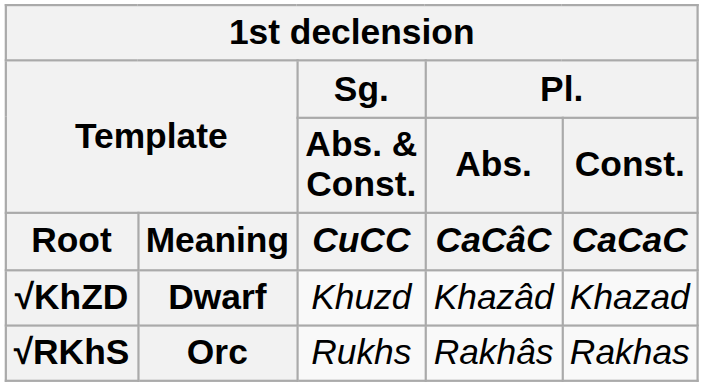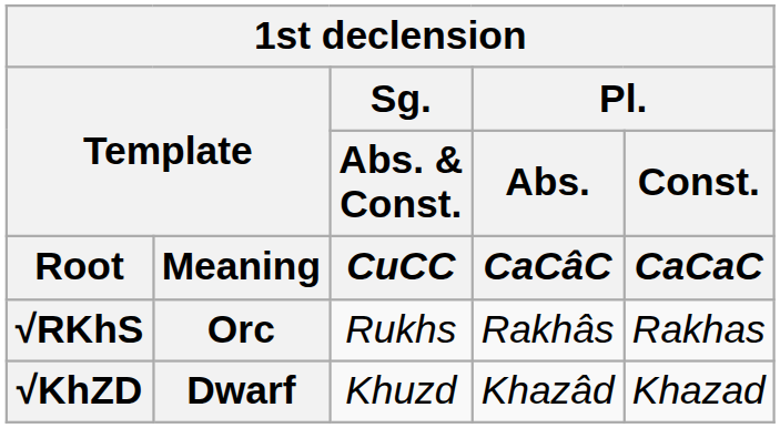rows swapped: √KhZD <-> √RKhS
